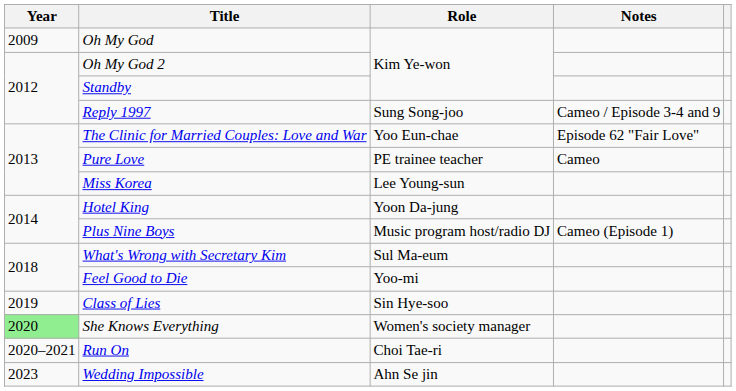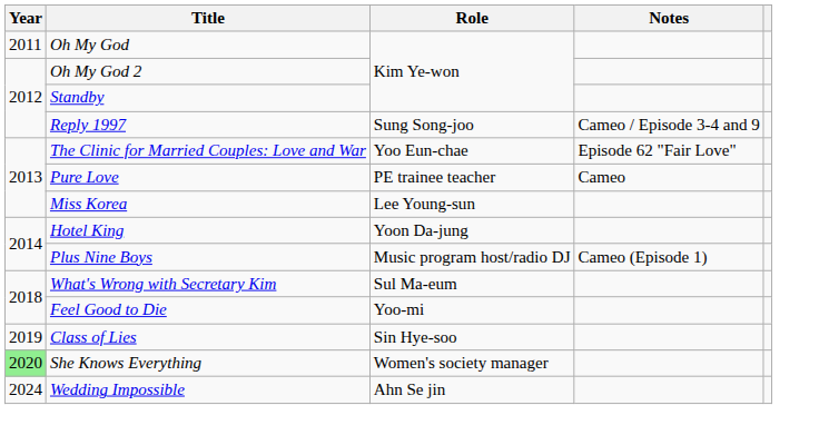Oh My God | Year: 2009 -> 2011
- row: 2020–2021 | Run On | Choi Tae-ri
Wedding Impossible | Year: 2023 -> 2024
